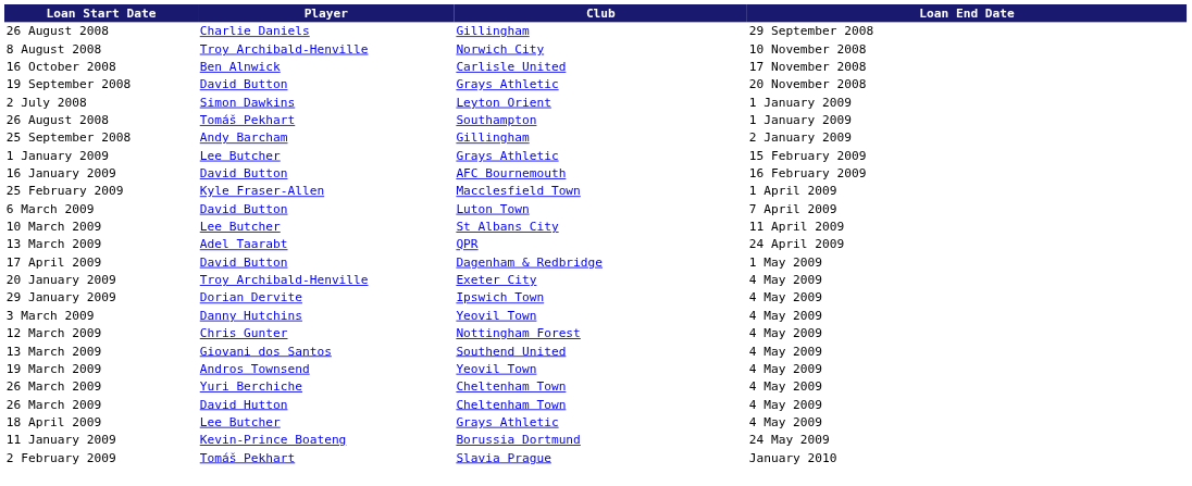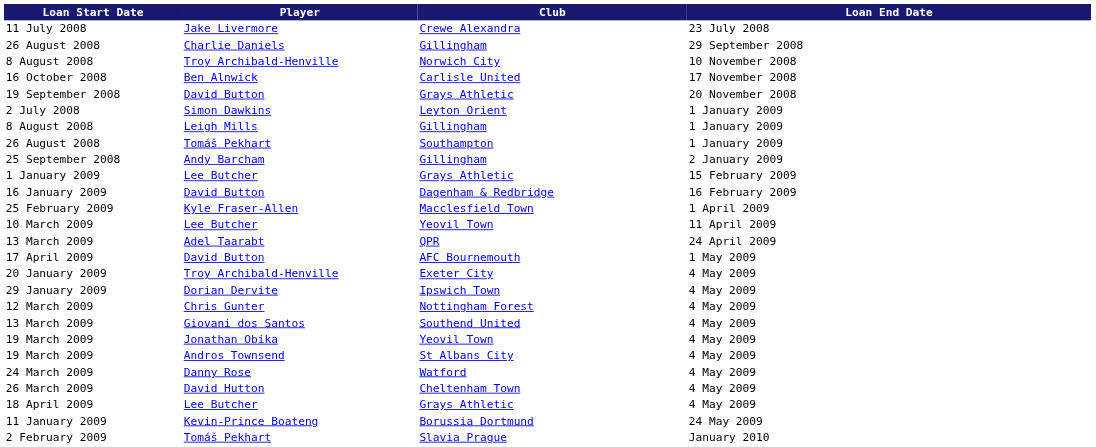+ row: 11 July 2008 | Jake Livermore | Crewe Alexandra | 23 July 2008
+ row: 8 August 2008 | Leigh Mills | Gillingham | 1 January 2009
16 January 2009 | Club: AFC Bournemouth -> Dagenham & Redbridge
- row: 6 March 2009 | David Button | Luton Town | 7 April 2009
10 March 2009 | Club: St Albans City -> Yeovil Town
17 April 2009 | Club: Dagenham & Redbridge -> AFC Bournemouth
- row: 3 March 2009 | Danny Hutchins | Yeovil Town | 4 May 2009
+ row: 19 March 2009 | Jonathan Obika | Yeovil Town | 4 May 2009
19 March 2009 / Andros Townsend | Club: Yeovil Town -> St Albans City
+ row: 24 March 2009 | Danny Rose | Watford | 4 May 2009
- row: 26 March 2009 | Yuri Berchiche | Cheltenham Town | 4 May 2009
